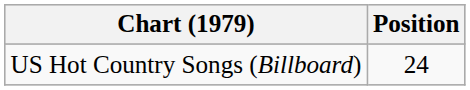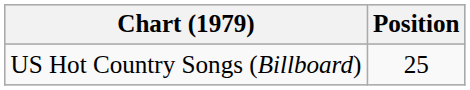US Hot Country Songs (Billboard) | Position: 24 -> 25
